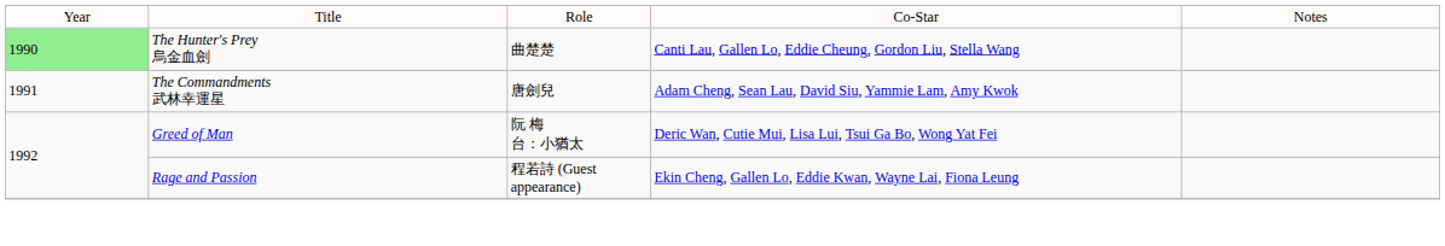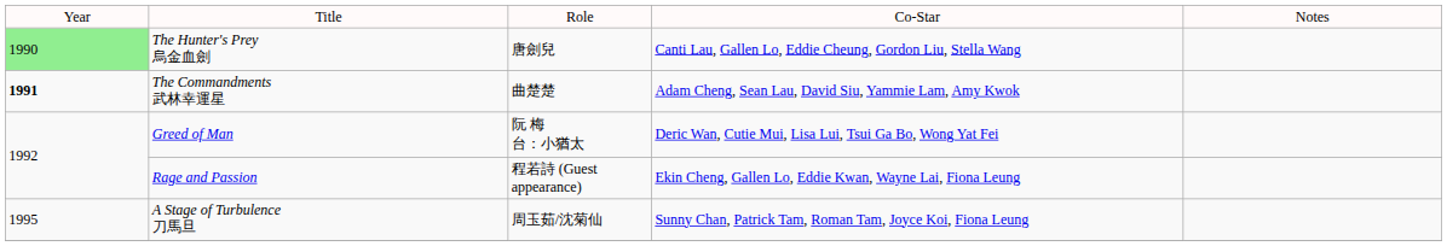The Hunter's Prey 烏金血劍 | column 3: 曲楚楚 -> 唐劍兒
The Commandments 武林幸運星 | column 1: normal -> bold
The Commandments 武林幸運星 | column 3: 唐劍兒 -> 曲楚楚
+ row: 1995 | A Stage of Turbulence 刀馬旦 | 周玉茹/沈菊仙 | Sunny Chan, Patrick Tam, Roman Tam, Joyce Koi, Fiona Leung
